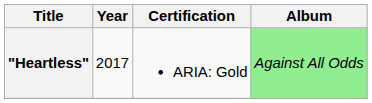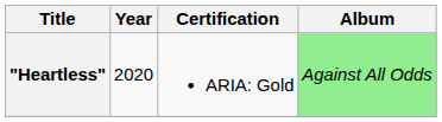"Heartless" | Year: 2017 -> 2020
